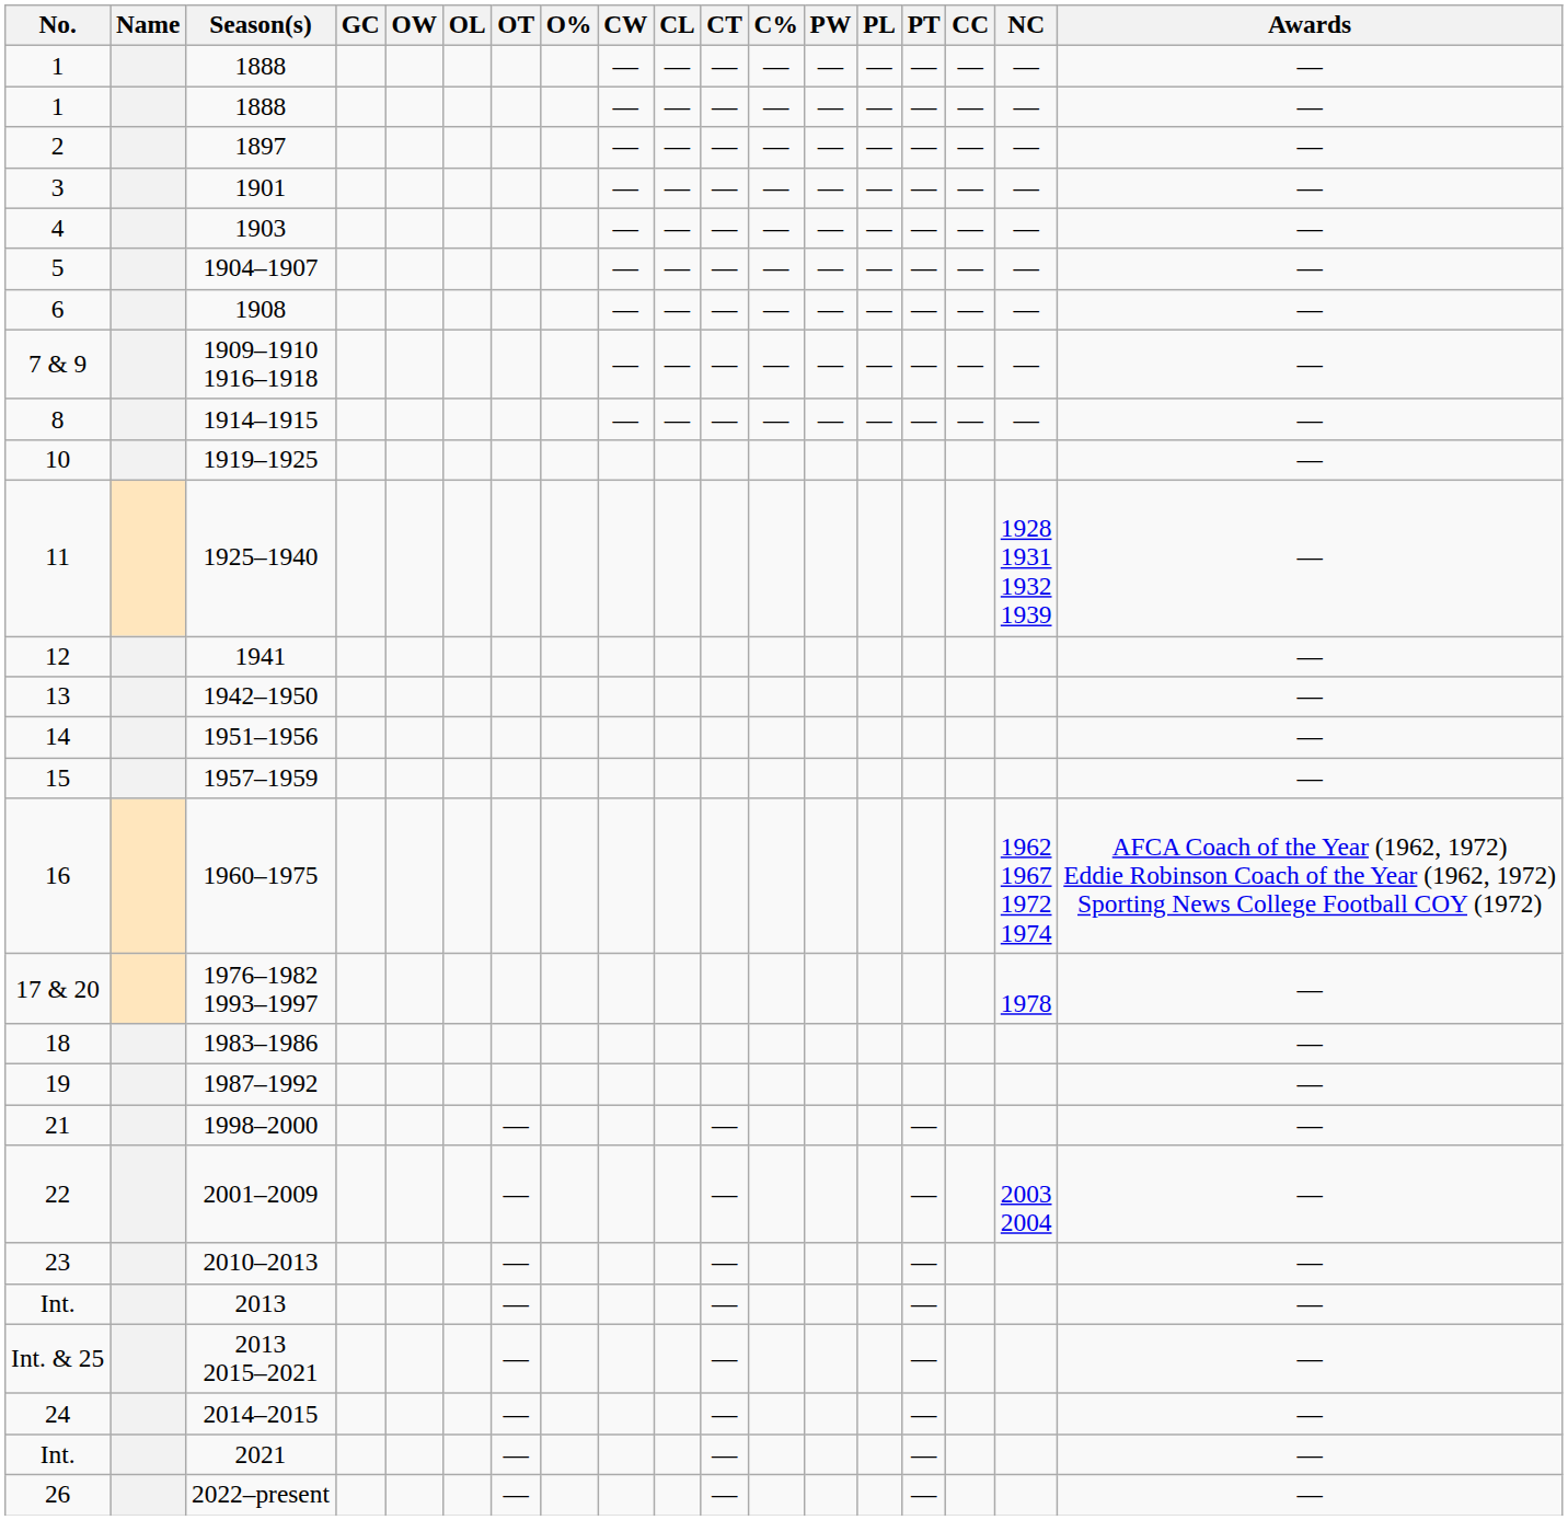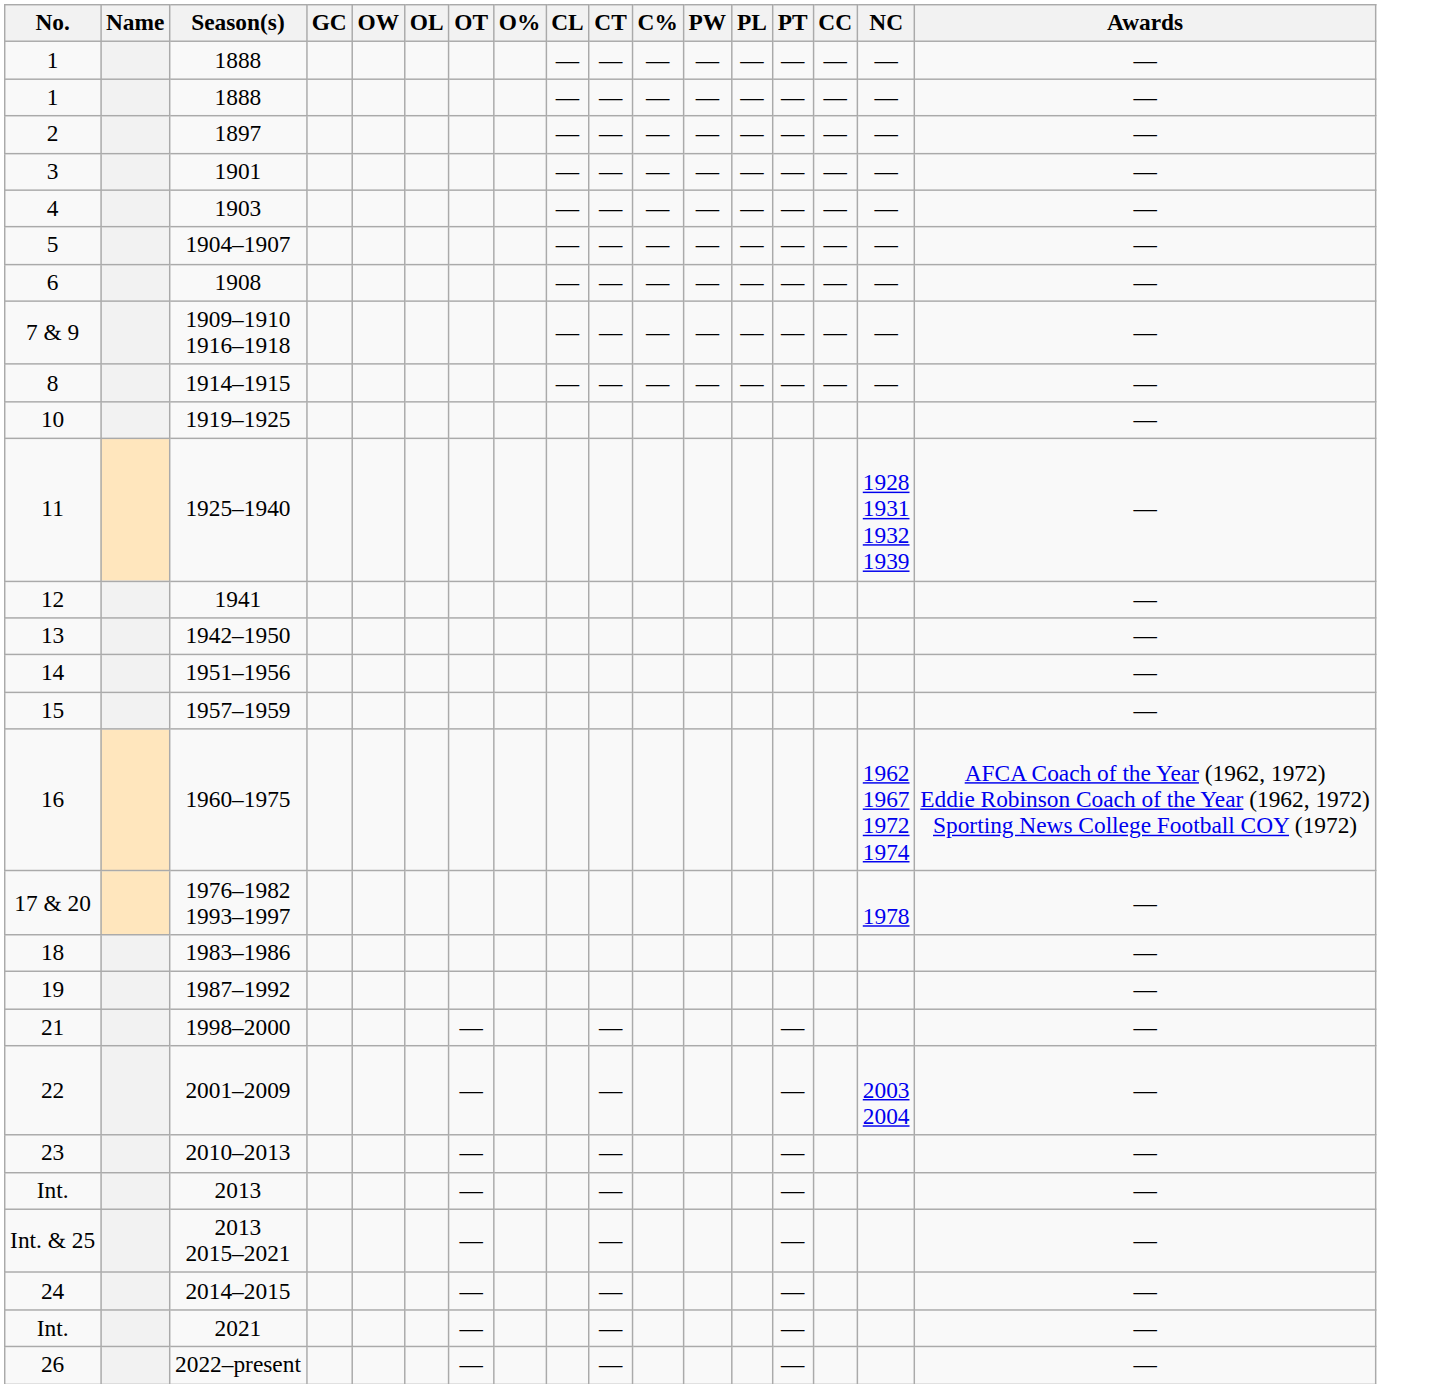- column: CW | — | — | — | — | — | — | — | — | —
